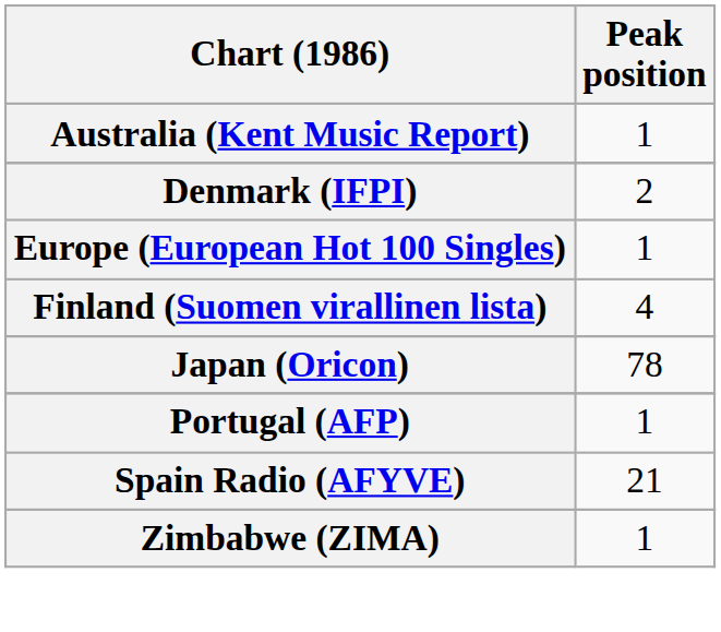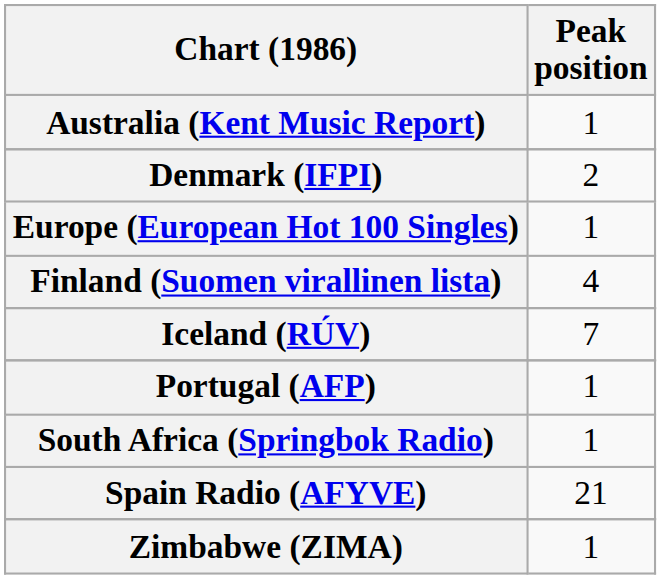+ row: Iceland (RÚV) | 7
- row: Japan (Oricon) | 78
+ row: South Africa (Springbok Radio) | 1
